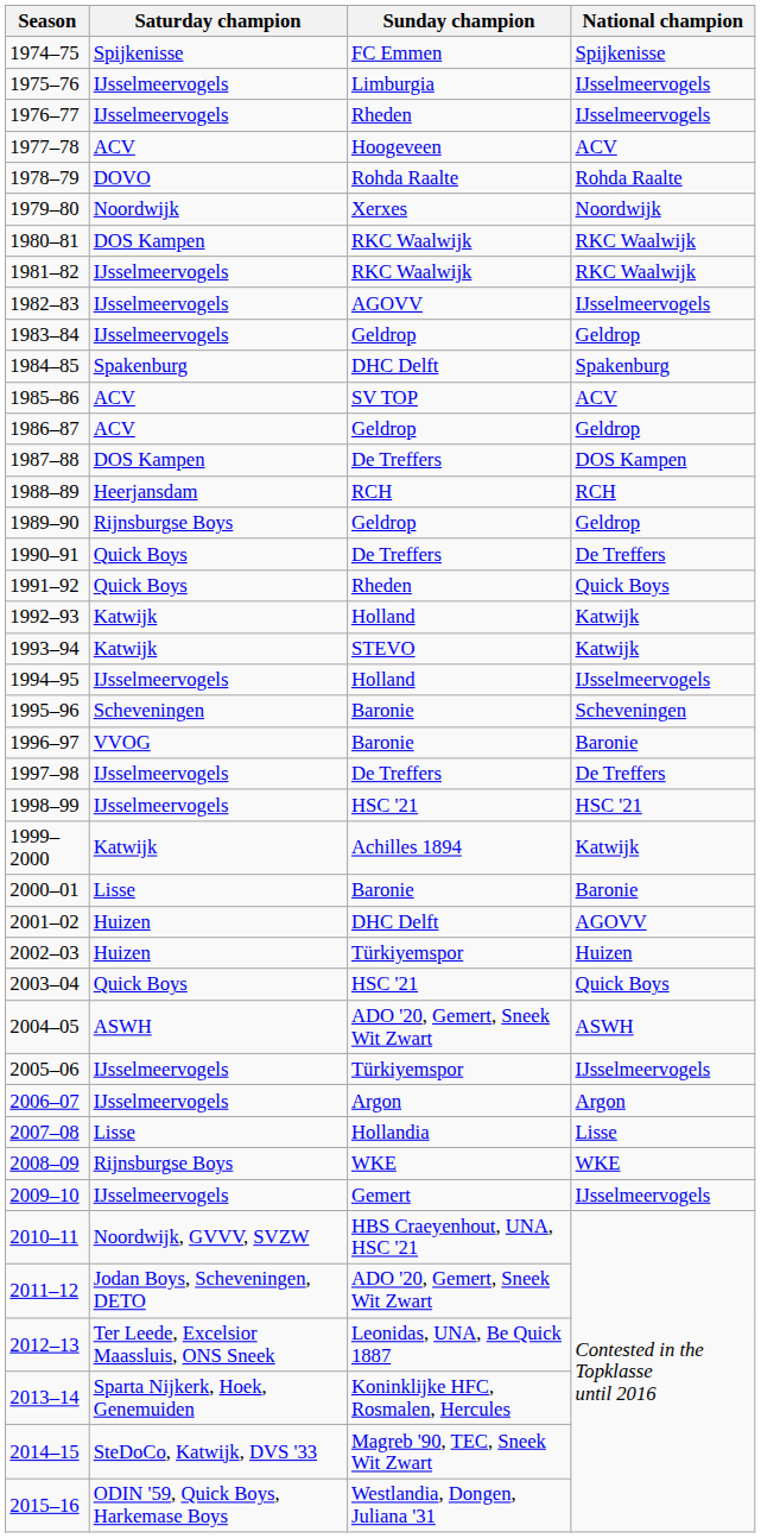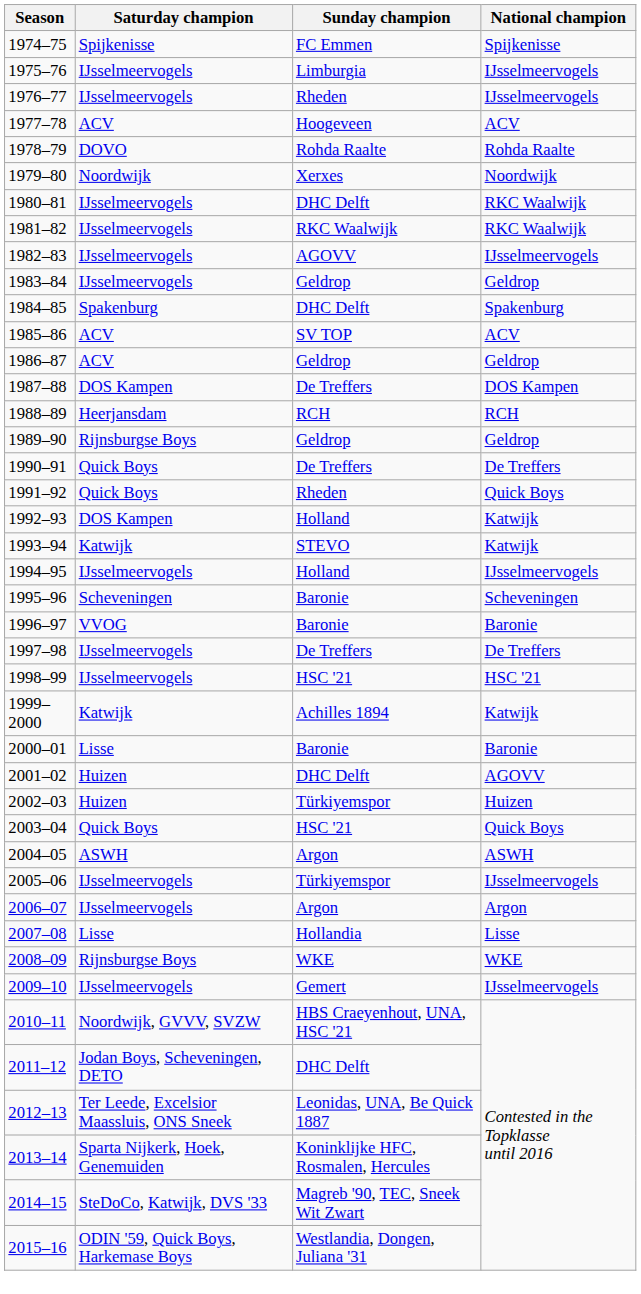1980–81 | Saturday champion: DOS Kampen -> IJsselmeervogels
1980–81 | Sunday champion: RKC Waalwijk -> DHC Delft
1992–93 | Saturday champion: Katwijk -> DOS Kampen
2004–05 | Sunday champion: ADO '20, Gemert, Sneek Wit Zwart -> Argon
2011–12 | Sunday champion: ADO '20, Gemert, Sneek Wit Zwart -> DHC Delft
